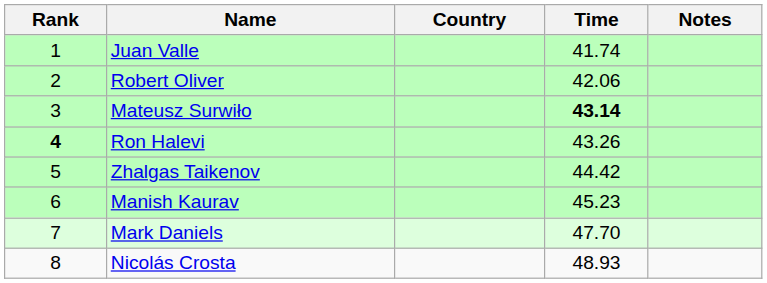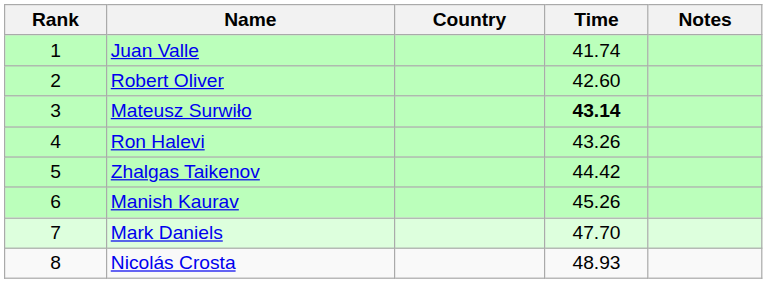Robert Oliver | Time: 42.06 -> 42.60
Ron Halevi | Rank: bold -> normal
Manish Kaurav | Time: 45.23 -> 45.26
